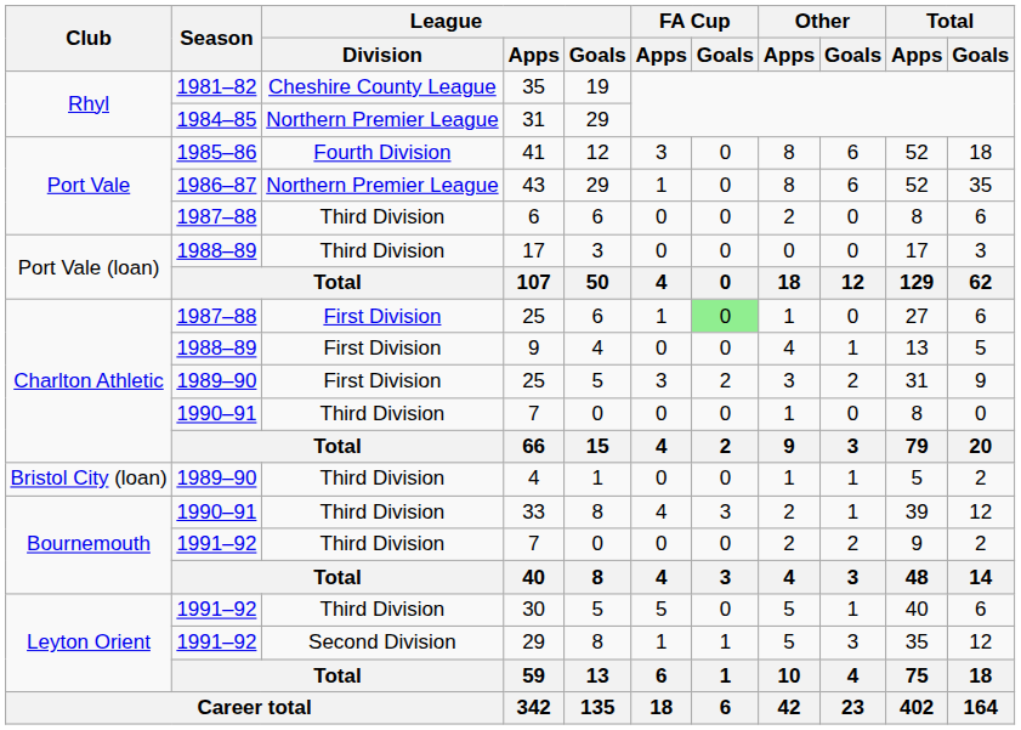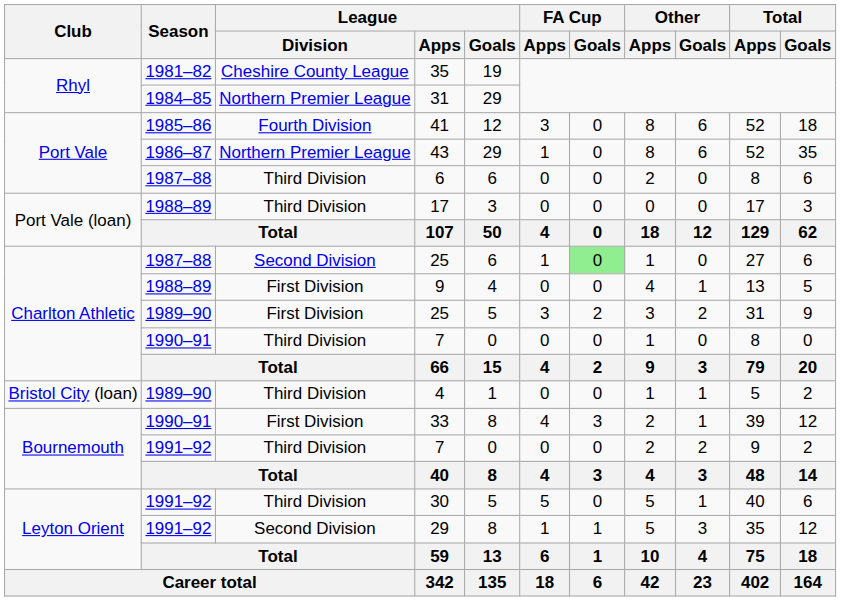1987–88 / 25 | League / Division: First Division -> Second Division
33 | League / Division: Third Division -> First Division
